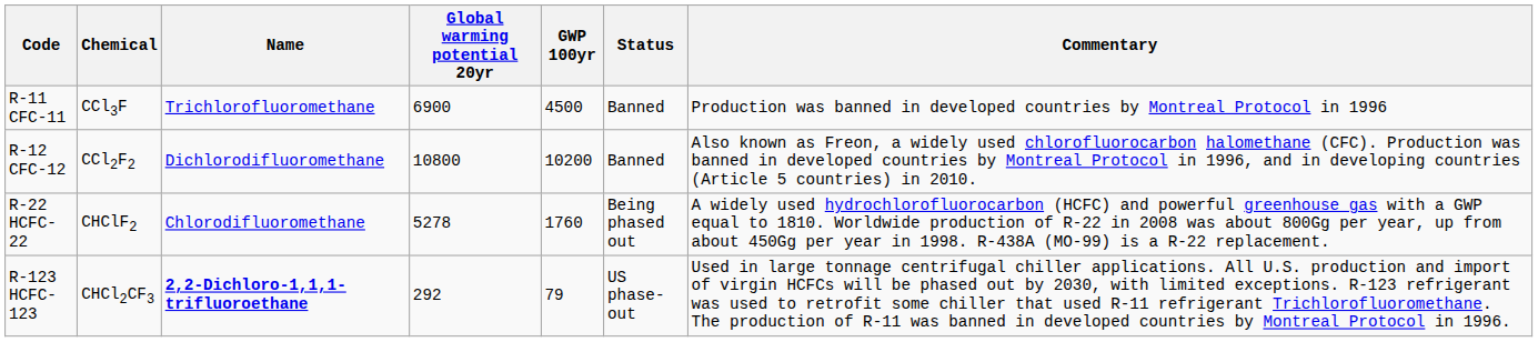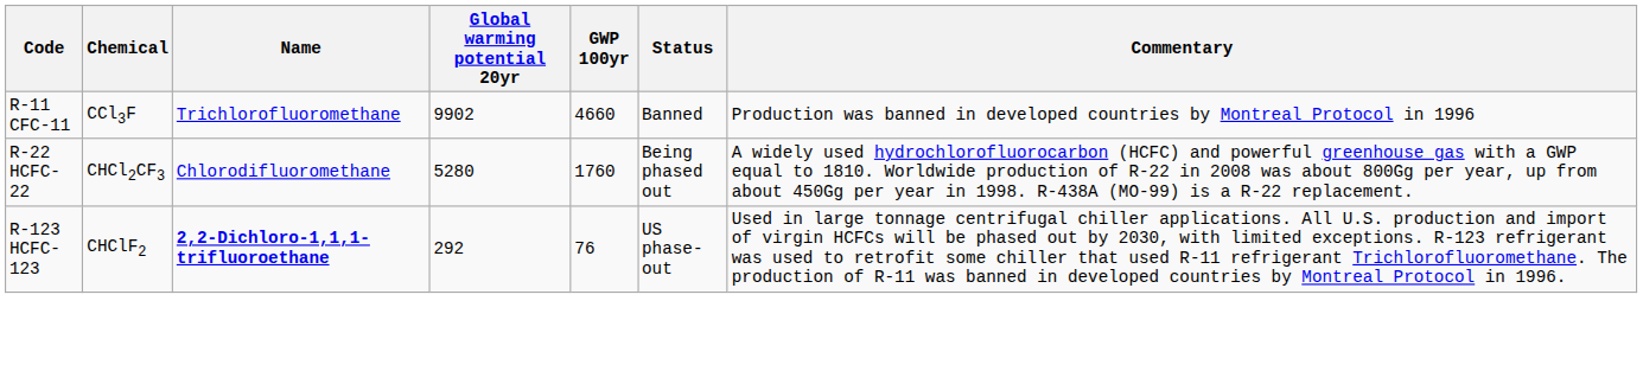R-11 CFC-11 | Global warming potential 20yr: 6900 -> 9902
R-11 CFC-11 | GWP 100yr: 4500 -> 4660
- row: R-12 CFC-12 | CCl2F2 | Dichlorodifluoromethane | 10800 | 10200 | Banned | Also known as Freon, a widely used chlorofluorocarbon halomethane (CFC). Production was banned in developed countries by Montreal Protocol in 1996, and in developing countries (Article 5 countries) in 2010.
R-22 HCFC-22 | Chemical: CHClF2 -> CHCl2CF3
R-22 HCFC-22 | Global warming potential 20yr: 5278 -> 5280
R-123 HCFC-123 | Chemical: CHCl2CF3 -> CHClF2
R-123 HCFC-123 | GWP 100yr: 79 -> 76
